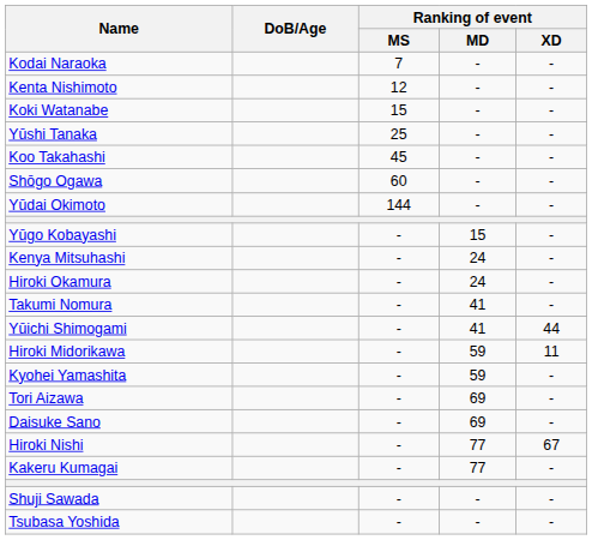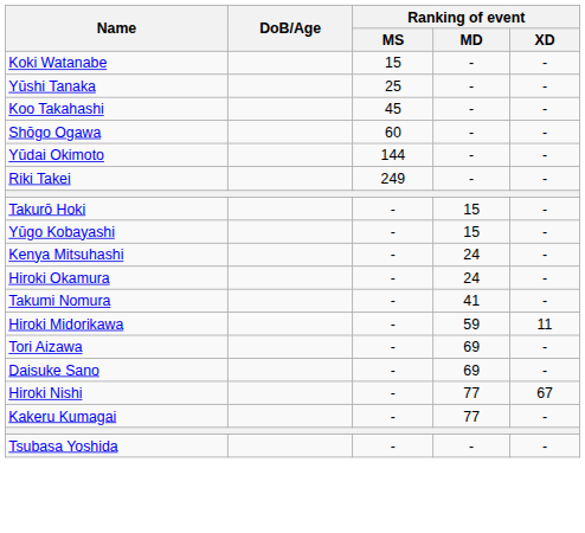- row: Kodai Naraoka | 7 | - | -
- row: Kenta Nishimoto | 12 | - | -
+ row: Riki Takei | 249 | - | -
+ row: Takurō Hoki | - | 15 | -
- row: Yūichi Shimogami | - | 41 | 44
- row: Kyohei Yamashita | - | 59 | -
- row: Shuji Sawada | - | - | -
